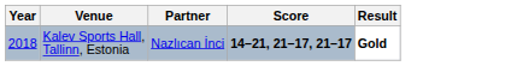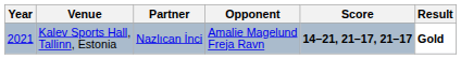+ column: Opponent | Amalie Magelund Freja Ravn
Kalev Sports Hall, Tallinn, Estonia | Year: 2018 -> 2021
